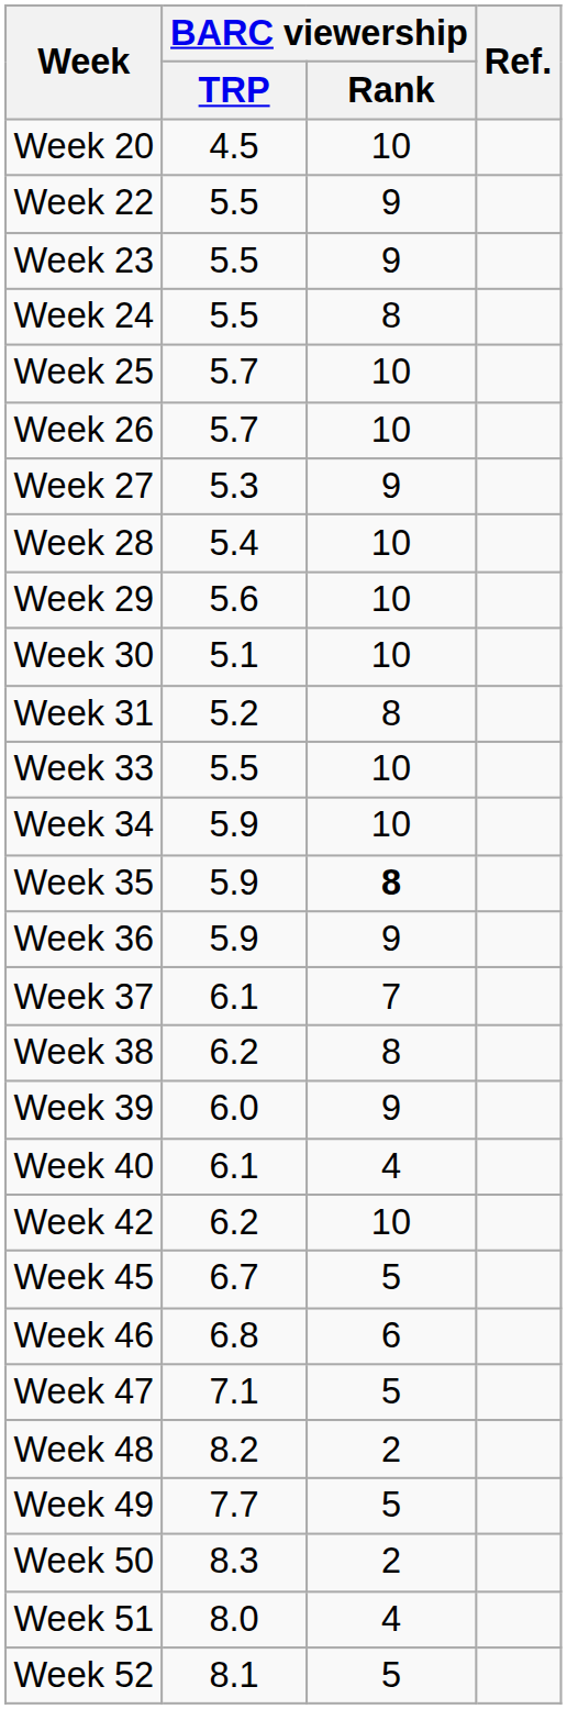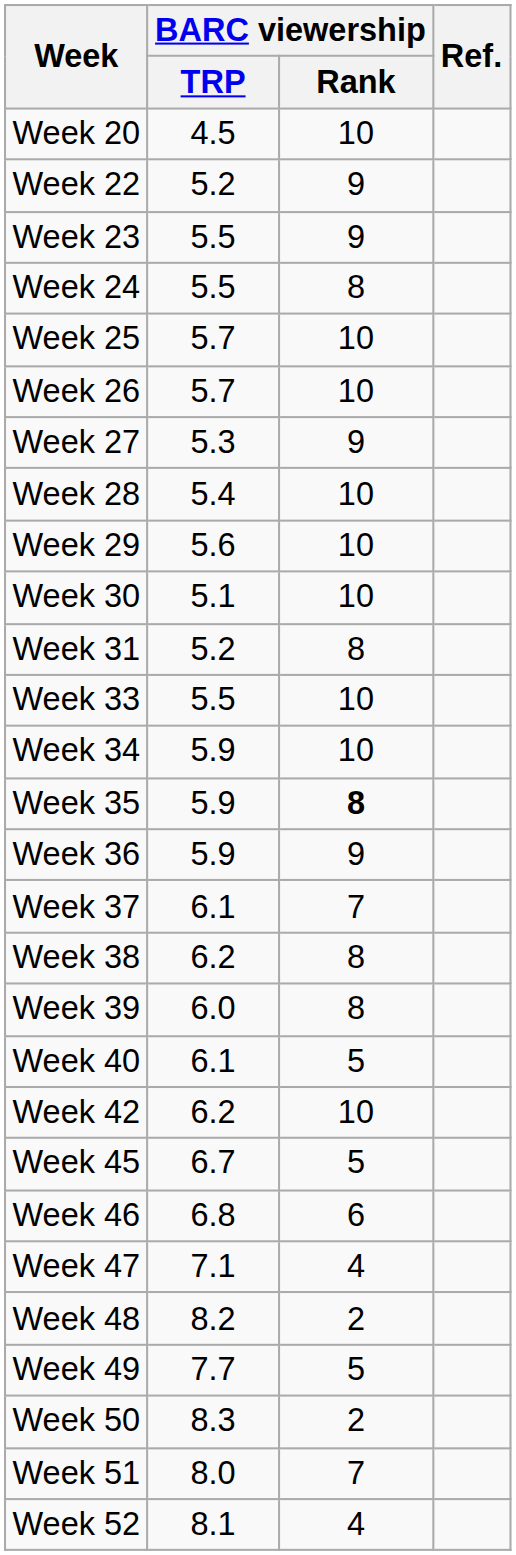Week 22 | BARC viewership / TRP: 5.5 -> 5.2
Week 39 | BARC viewership / Rank: 9 -> 8
Week 40 | BARC viewership / Rank: 4 -> 5
Week 47 | BARC viewership / Rank: 5 -> 4
Week 51 | BARC viewership / Rank: 4 -> 7
Week 52 | BARC viewership / Rank: 5 -> 4
